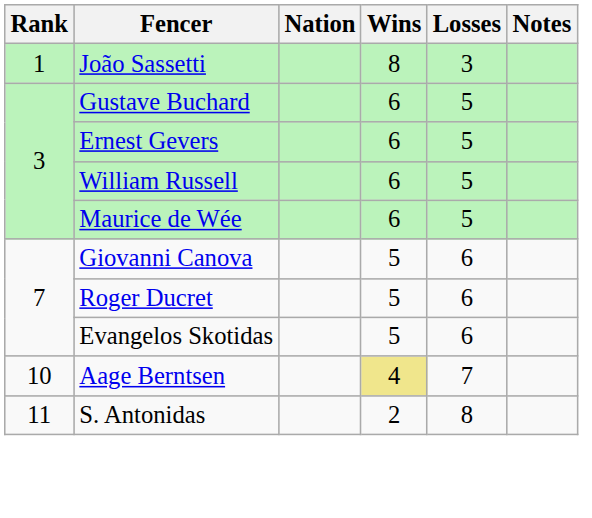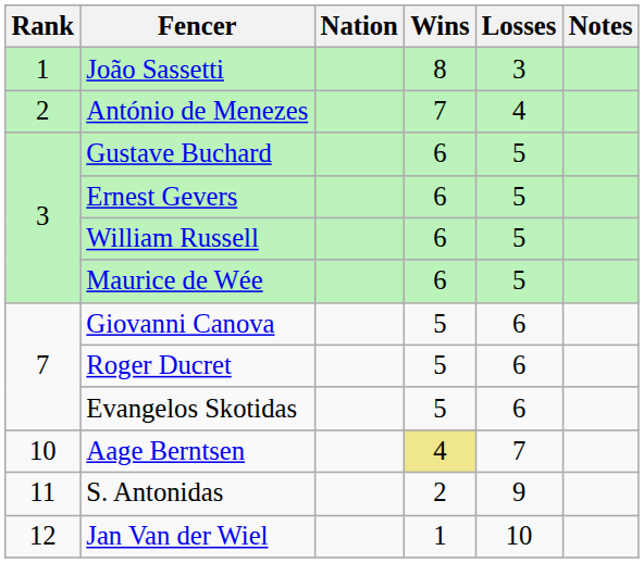+ row: 2 | António de Menezes | 7 | 4
S. Antonidas | Losses: 8 -> 9
+ row: 12 | Jan Van der Wiel | 1 | 10
